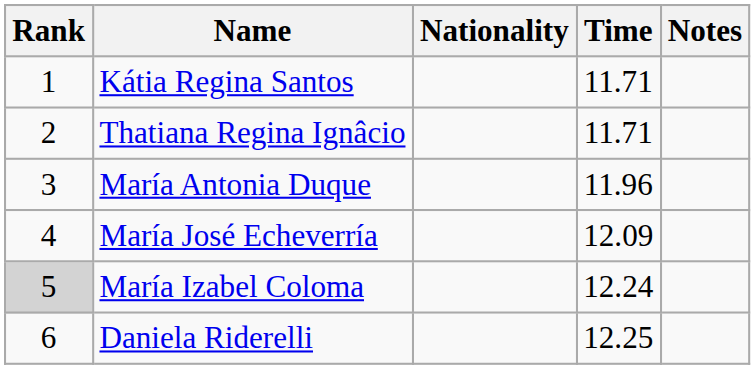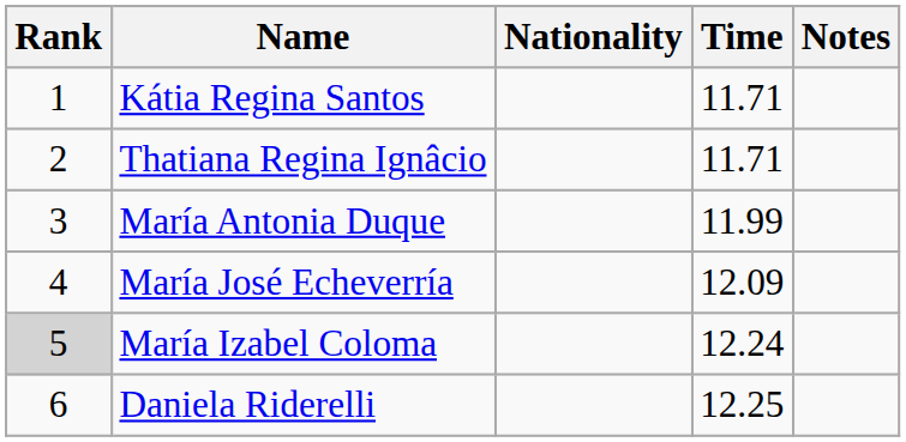María Antonia Duque | Time: 11.96 -> 11.99
